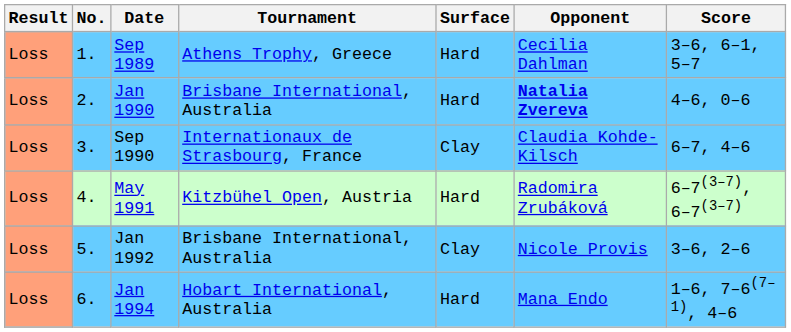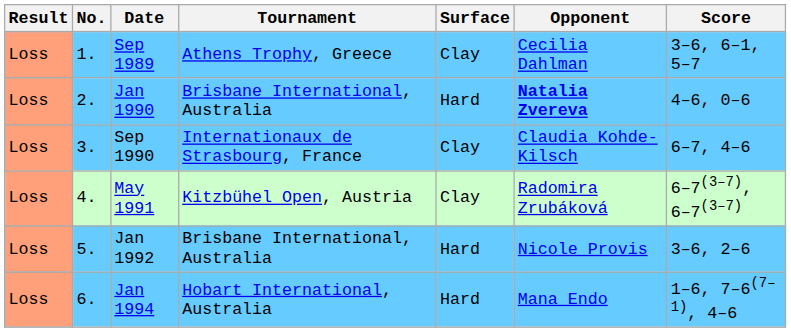Sep 1989 | Surface: Hard -> Clay
May 1991 | Surface: Hard -> Clay
Jan 1992 | Surface: Clay -> Hard
